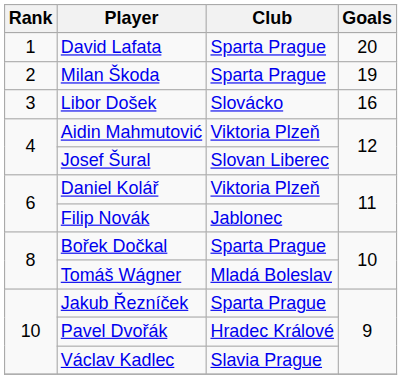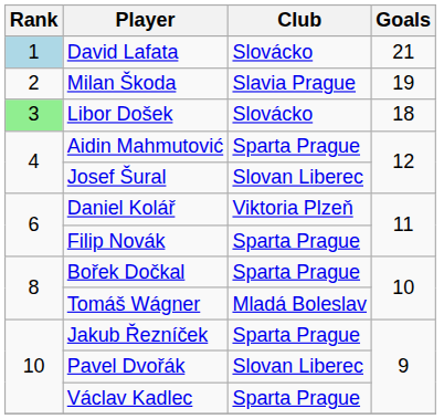David Lafata | Rank: no background -> lightblue background
David Lafata | Club: Sparta Prague -> Slovácko
David Lafata | Goals: 20 -> 21
Milan Škoda | Club: Sparta Prague -> Slavia Prague
Libor Došek | Rank: no background -> lightgreen background
Libor Došek | Goals: 16 -> 18
Aidin Mahmutović | Club: Viktoria Plzeň -> Sparta Prague
Filip Novák | Club: Jablonec -> Sparta Prague
Pavel Dvořák | Club: Hradec Králové -> Slovan Liberec
Václav Kadlec | Club: Slavia Prague -> Sparta Prague
